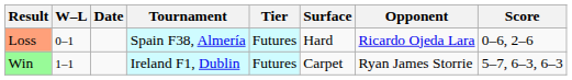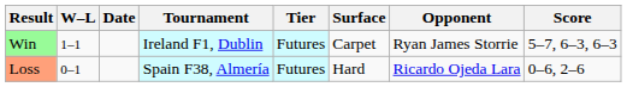rows swapped: Loss <-> Win
